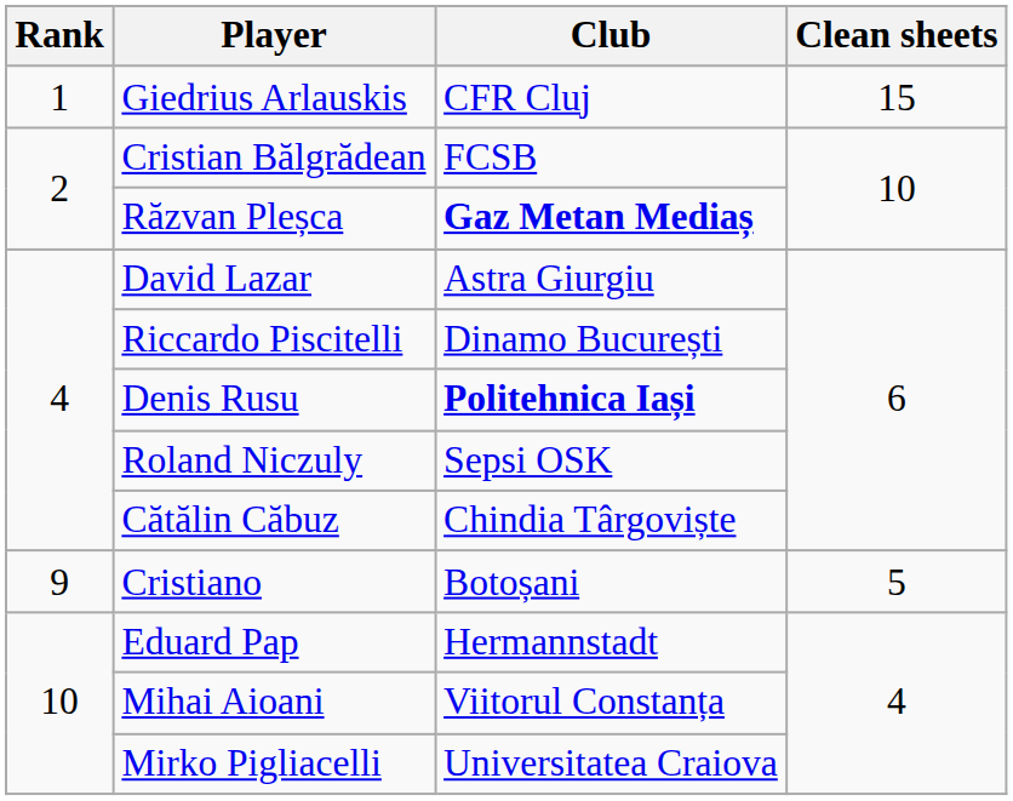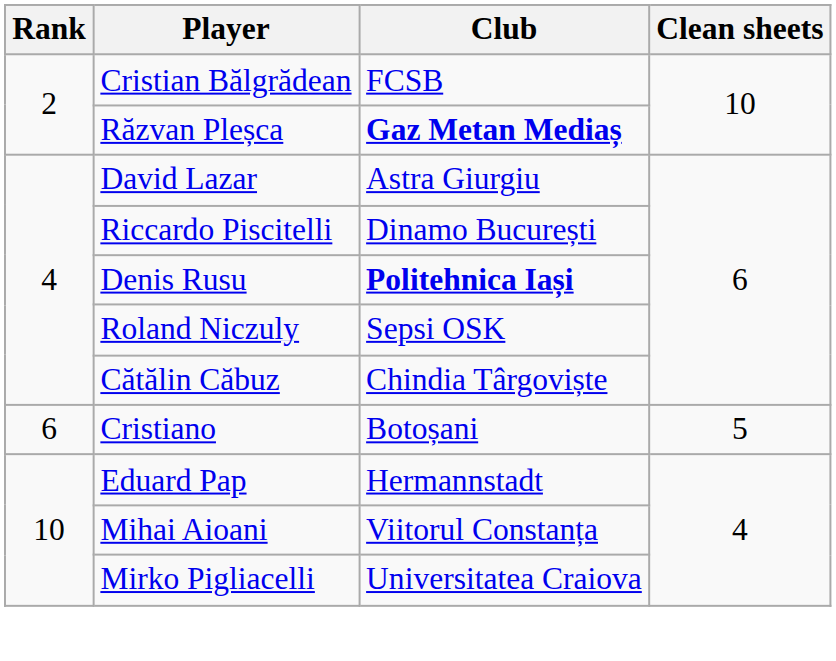- row: 1 | Giedrius Arlauskis | CFR Cluj | 15
Cristiano | Rank: 9 -> 6
